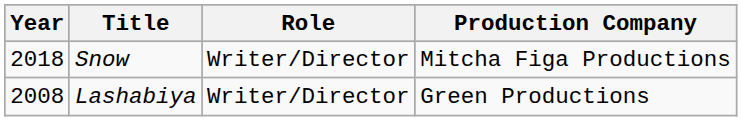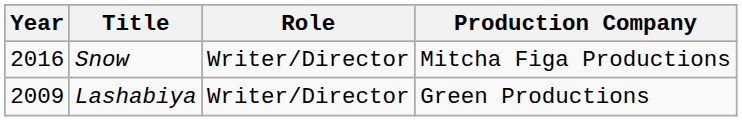Snow | Year: 2018 -> 2016
Lashabiya | Year: 2008 -> 2009
